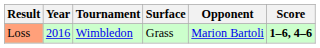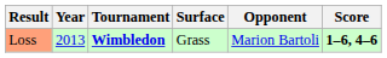Loss | Year: 2016 -> 2013
Loss | Tournament: normal -> bold
